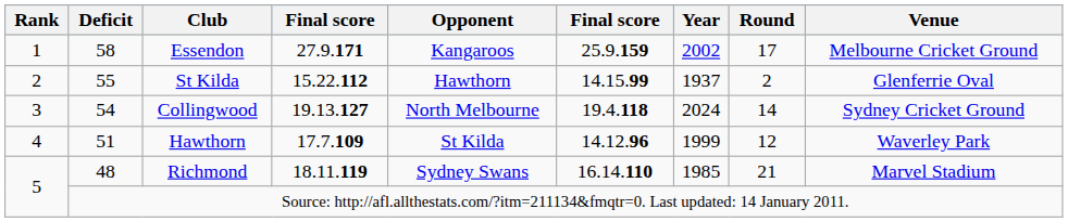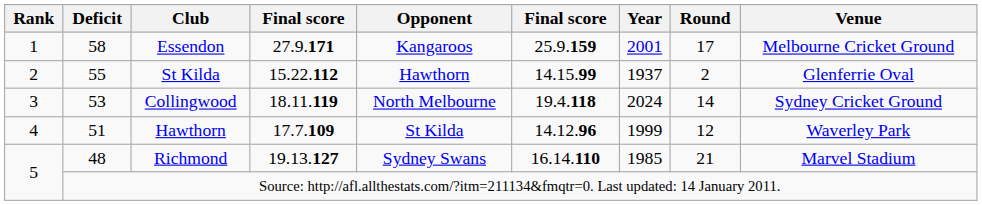Essendon | Year: 2002 -> 2001
Collingwood | Deficit: 54 -> 53
Collingwood | column 4: 19.13.127 -> 18.11.119
Richmond | column 4: 18.11.119 -> 19.13.127
